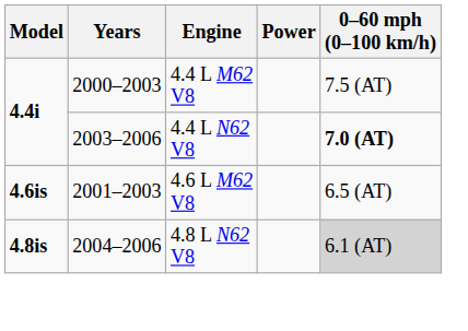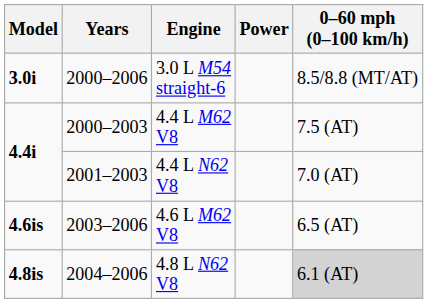+ row: 3.0i | 2000–2006 | 3.0 L M54 straight-6 | 8.5/8.8 (MT/AT)
4.4 L N62 V8 | Years: 2003–2006 -> 2001–2003
4.4 L N62 V8 | 0–60 mph (0–100 km/h): bold -> normal
4.6 L M62 V8 | Years: 2001–2003 -> 2003–2006
